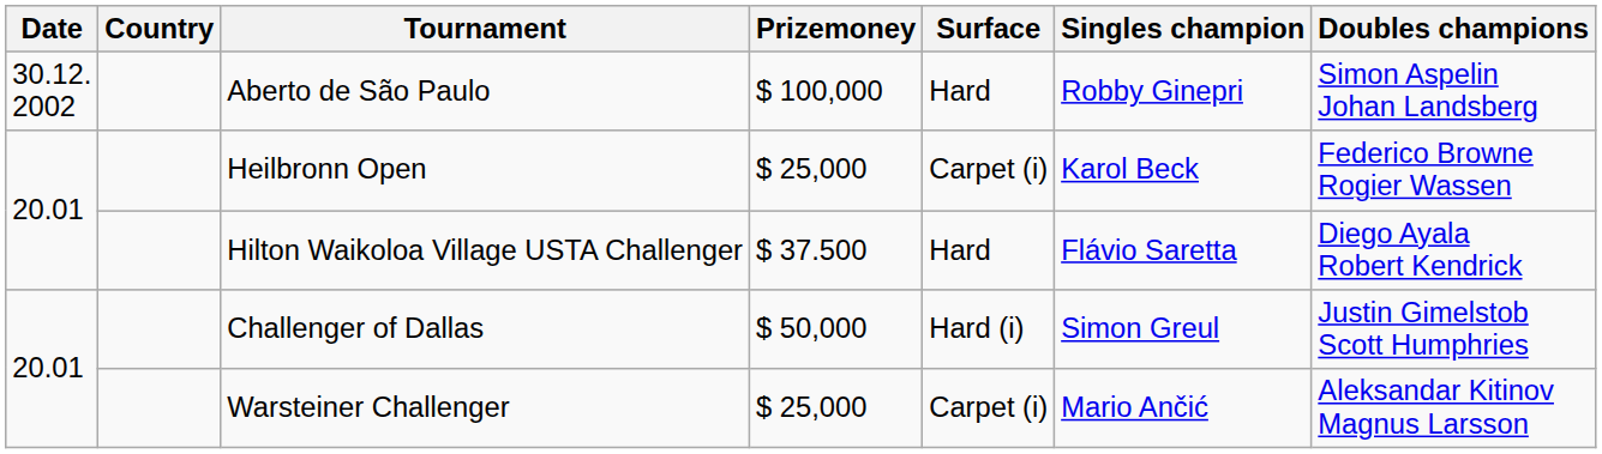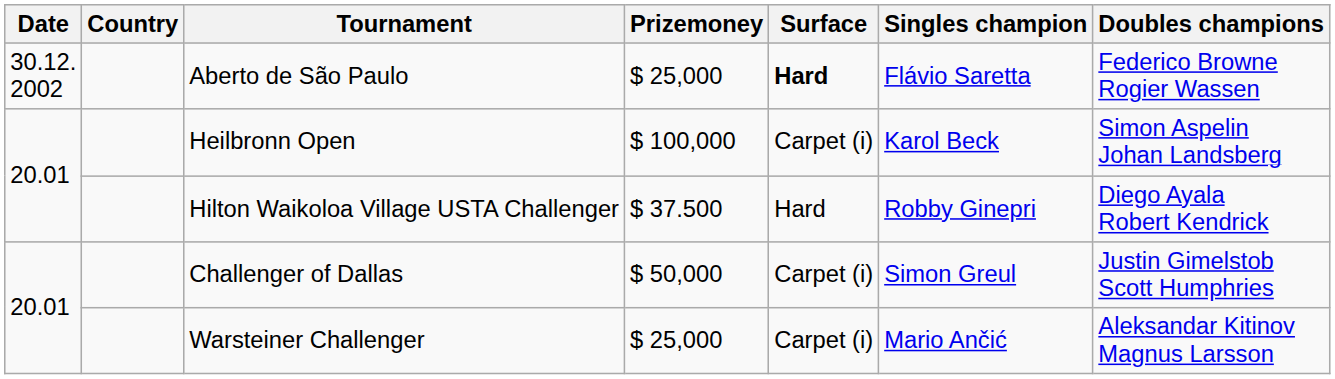Aberto de São Paulo | Prizemoney: $ 100,000 -> $ 25,000
Aberto de São Paulo | Surface: normal -> bold
Aberto de São Paulo | Singles champion: Robby Ginepri -> Flávio Saretta
Aberto de São Paulo | Doubles champions: Simon Aspelin Johan Landsberg -> Federico Browne Rogier Wassen
Heilbronn Open | Prizemoney: $ 25,000 -> $ 100,000
Heilbronn Open | Doubles champions: Federico Browne Rogier Wassen -> Simon Aspelin Johan Landsberg
Hilton Waikoloa Village USTA Challenger | Singles champion: Flávio Saretta -> Robby Ginepri
Challenger of Dallas | Surface: Hard (i) -> Carpet (i)
